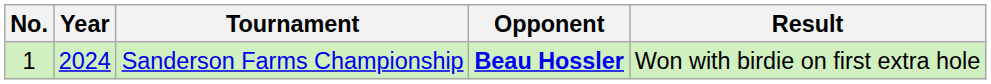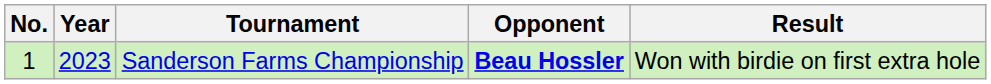Sanderson Farms Championship | Year: 2024 -> 2023
